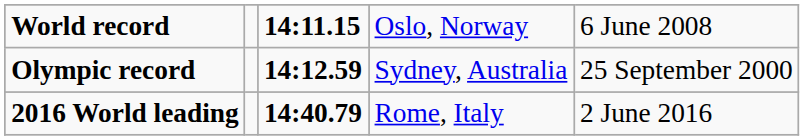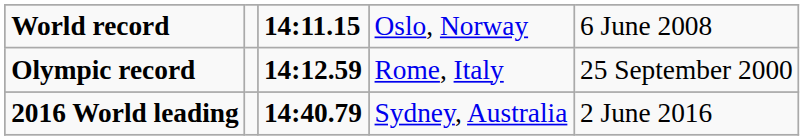Olympic record | column 4: Sydney, Australia -> Rome, Italy
2016 World leading | column 4: Rome, Italy -> Sydney, Australia
